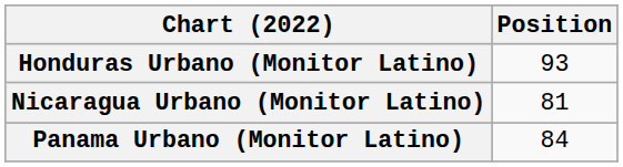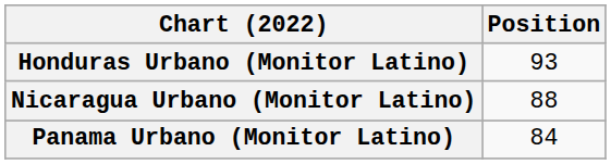Nicaragua Urbano (Monitor Latino) | Position: 81 -> 88
